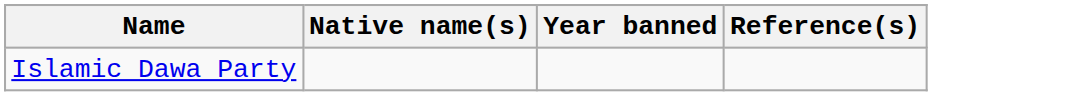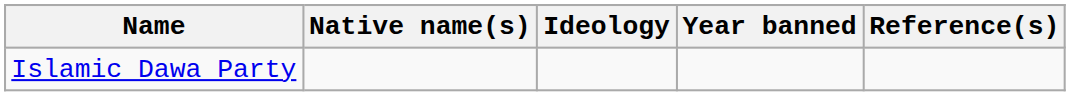+ column: Ideology
